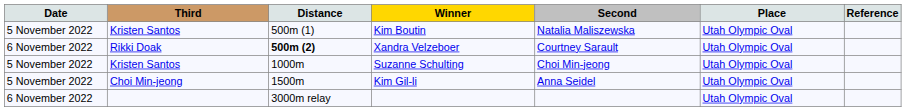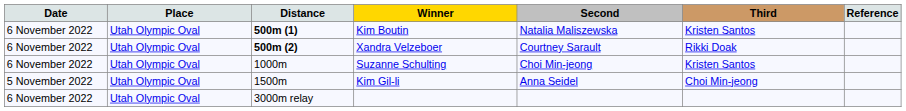columns swapped: Place <-> Third
Kim Boutin | Date: 5 November 2022 -> 6 November 2022
Kim Boutin | Distance: normal -> bold
Suzanne Schulting | Date: 5 November 2022 -> 6 November 2022
